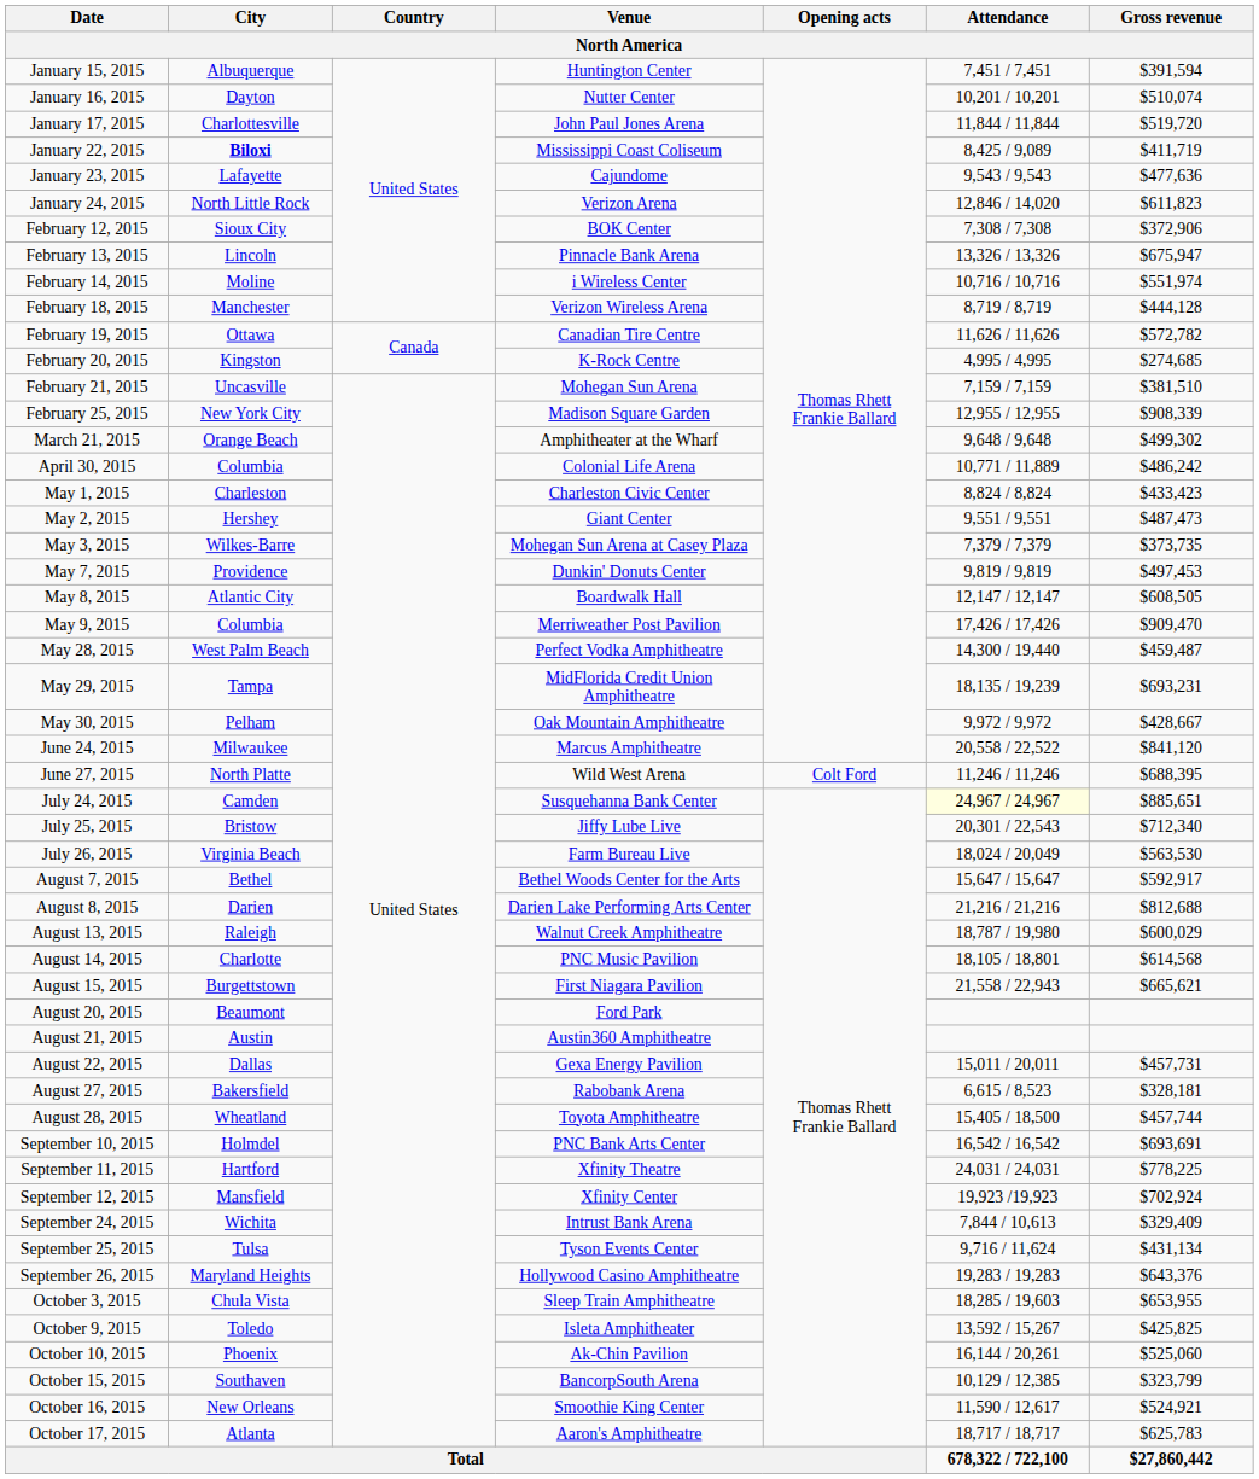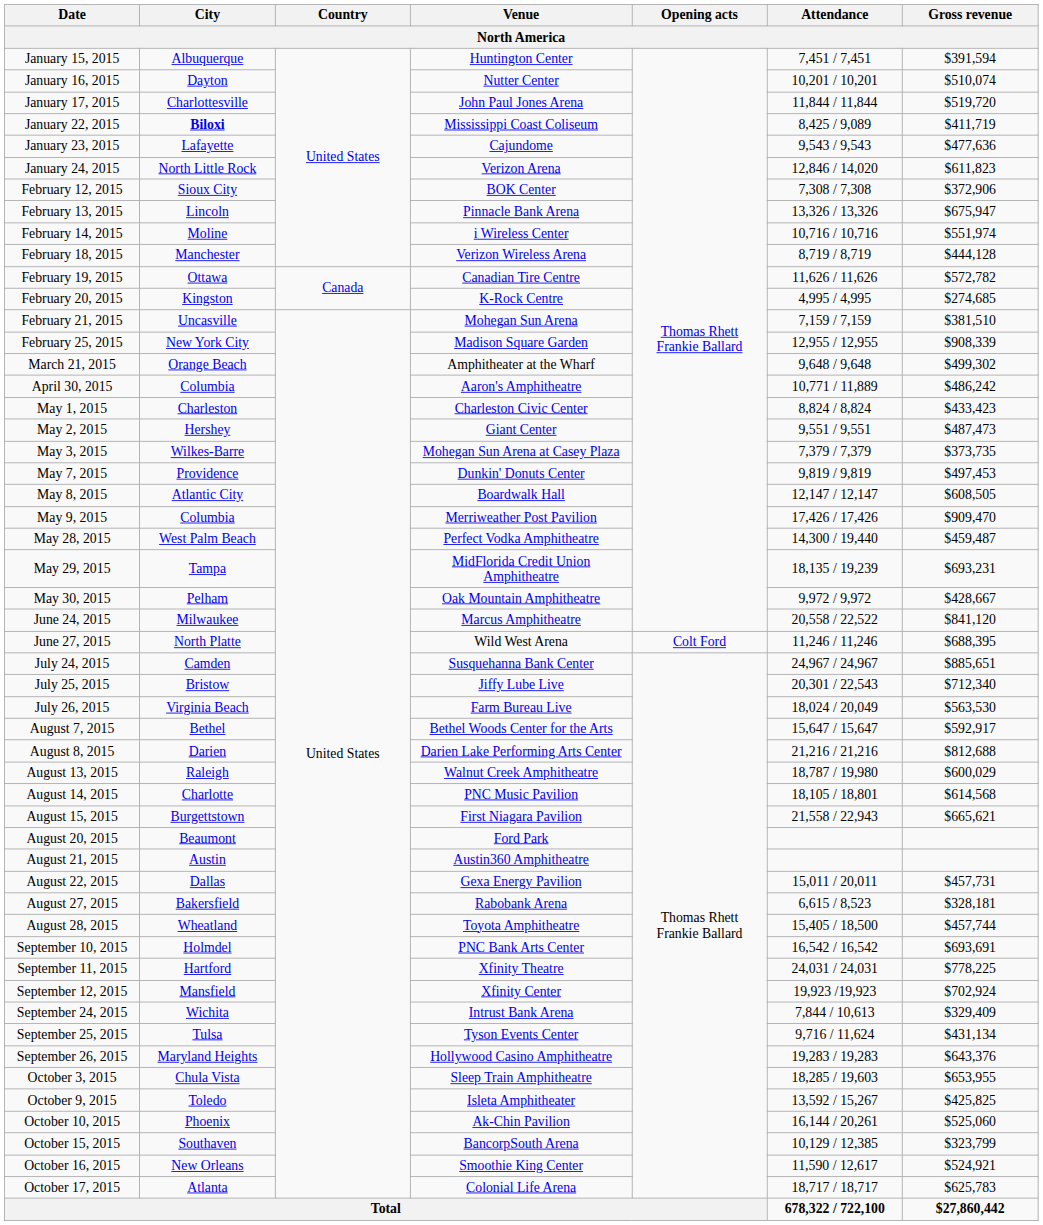April 30, 2015 | Venue: Colonial Life Arena -> Aaron's Amphitheatre
July 24, 2015 | Attendance: lightyellow background -> no background
October 17, 2015 | Venue: Aaron's Amphitheatre -> Colonial Life Arena
